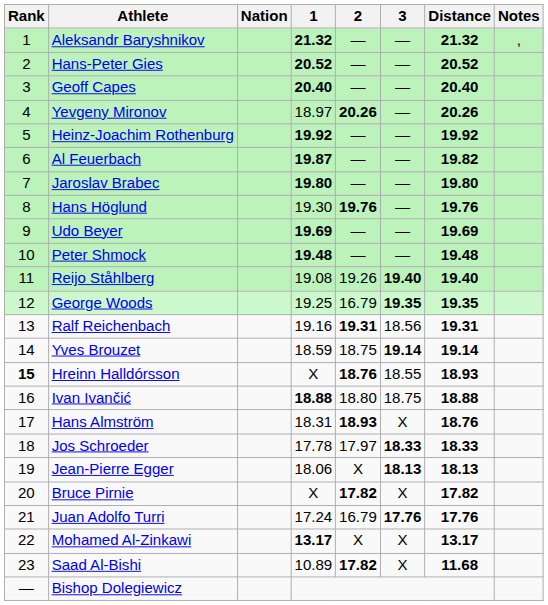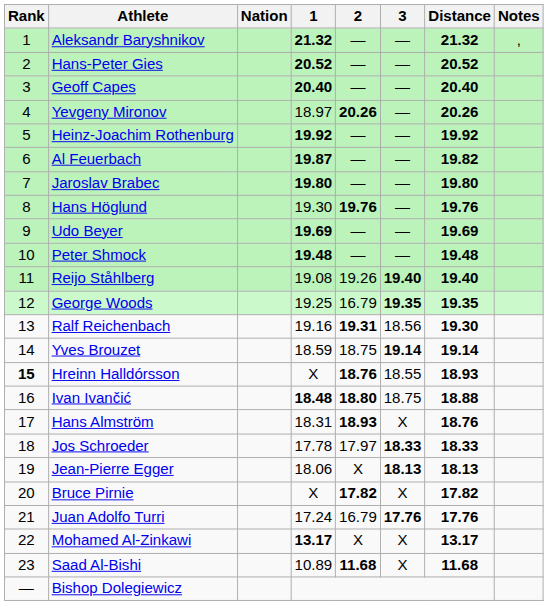Ralf Reichenbach | Distance: 19.31 -> 19.30
Ivan Ivančić | 1: 18.88 -> 18.48
Ivan Ivančić | 2: normal -> bold
Saad Al-Bishi | 2: 17.82 -> 11.68
